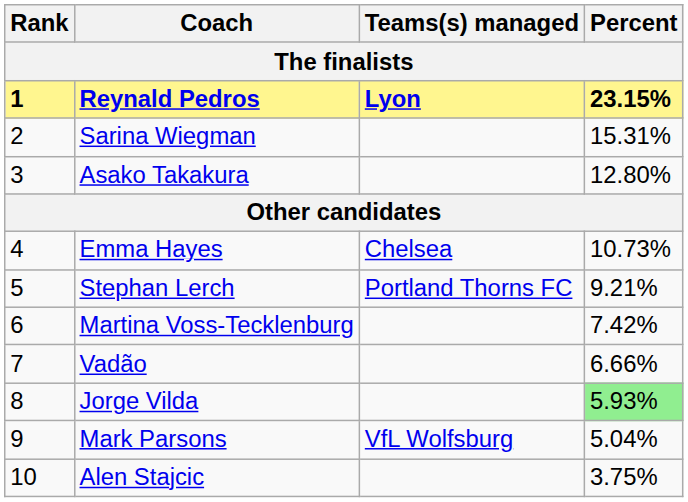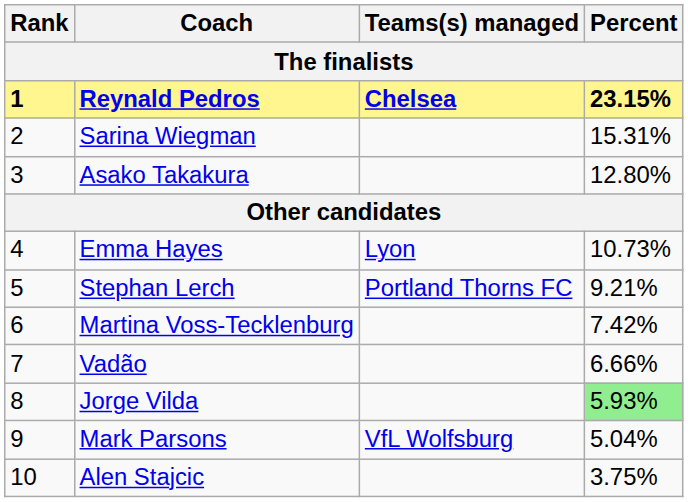Reynald Pedros | Teams(s) managed: Lyon -> Chelsea
Emma Hayes | Teams(s) managed: Chelsea -> Lyon
